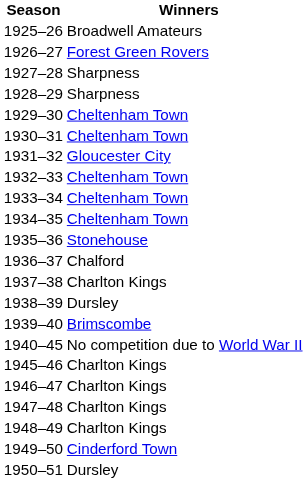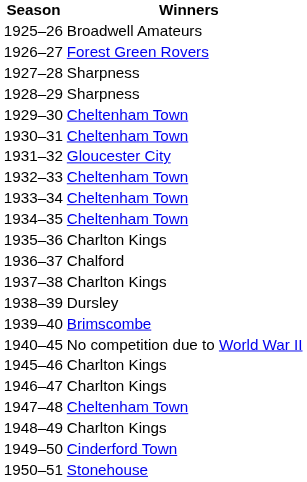1935–36 | Winners: Stonehouse -> Charlton Kings
1947–48 | Winners: Charlton Kings -> Cheltenham Town
1950–51 | Winners: Dursley -> Stonehouse
